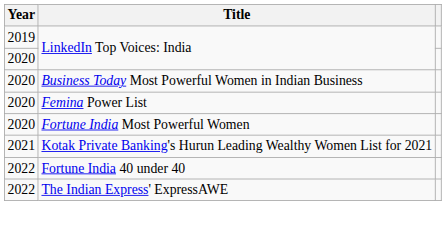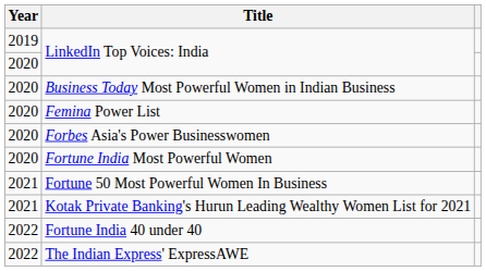+ row: 2020 | Forbes Asia's Power Businesswomen
+ row: 2021 | Fortune 50 Most Powerful Women In Business
